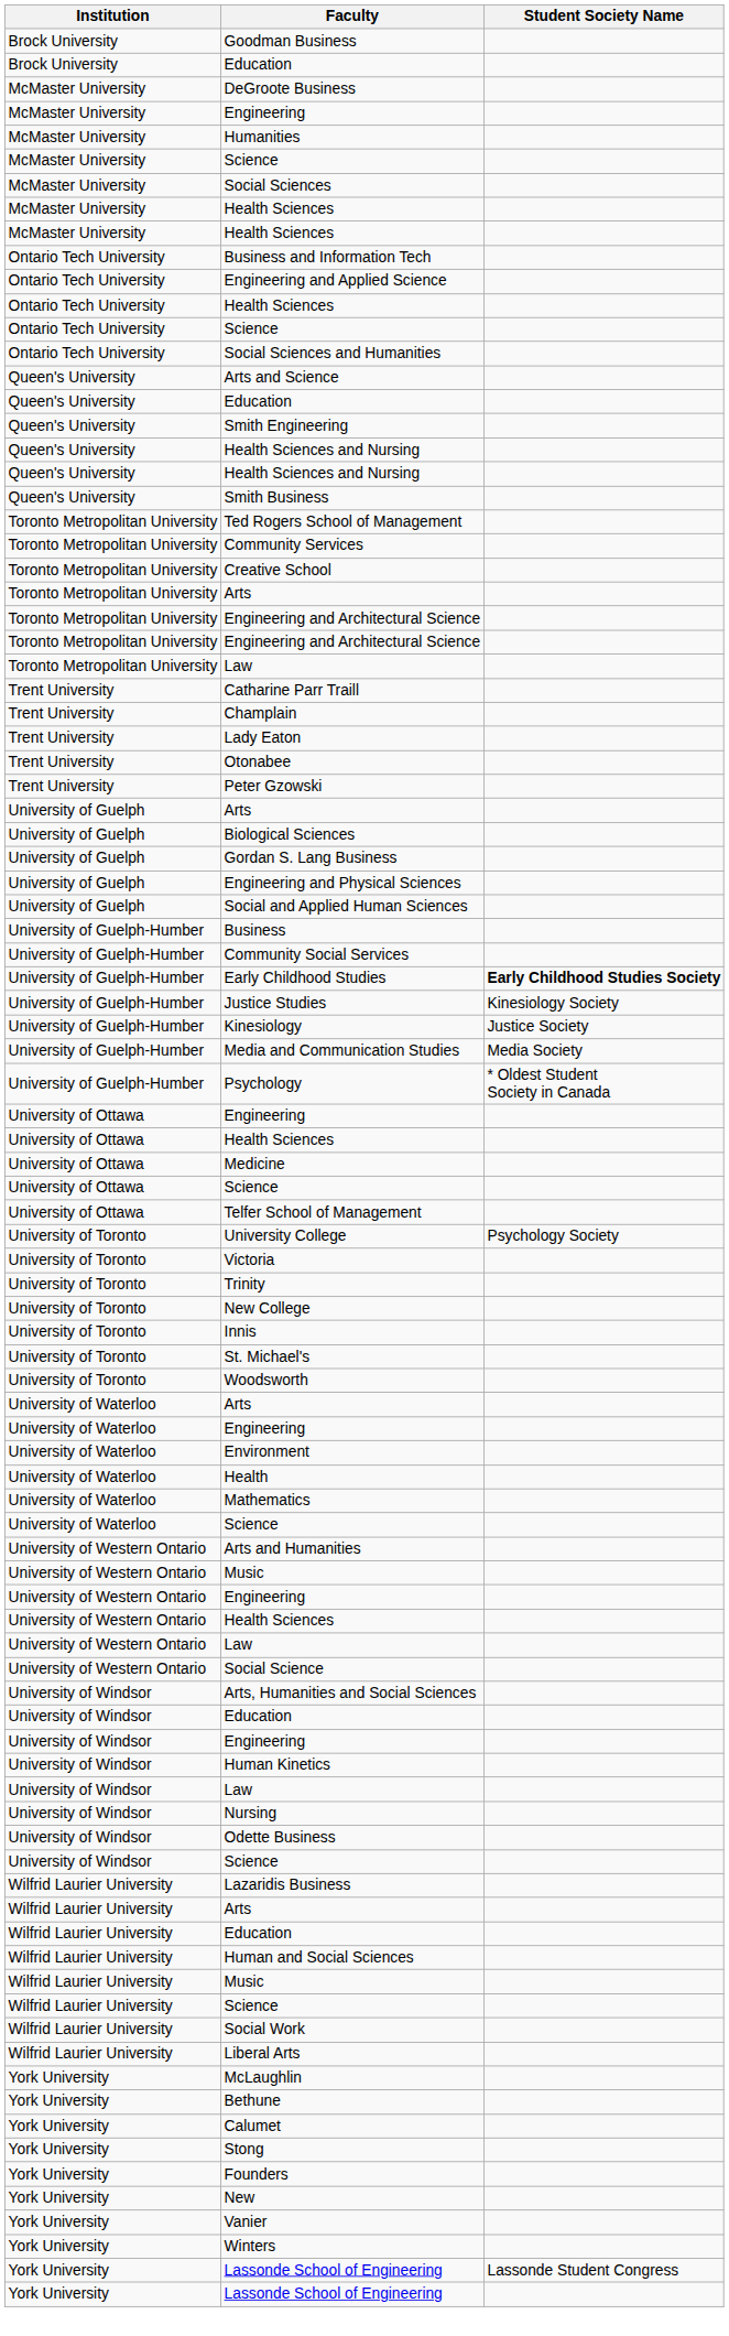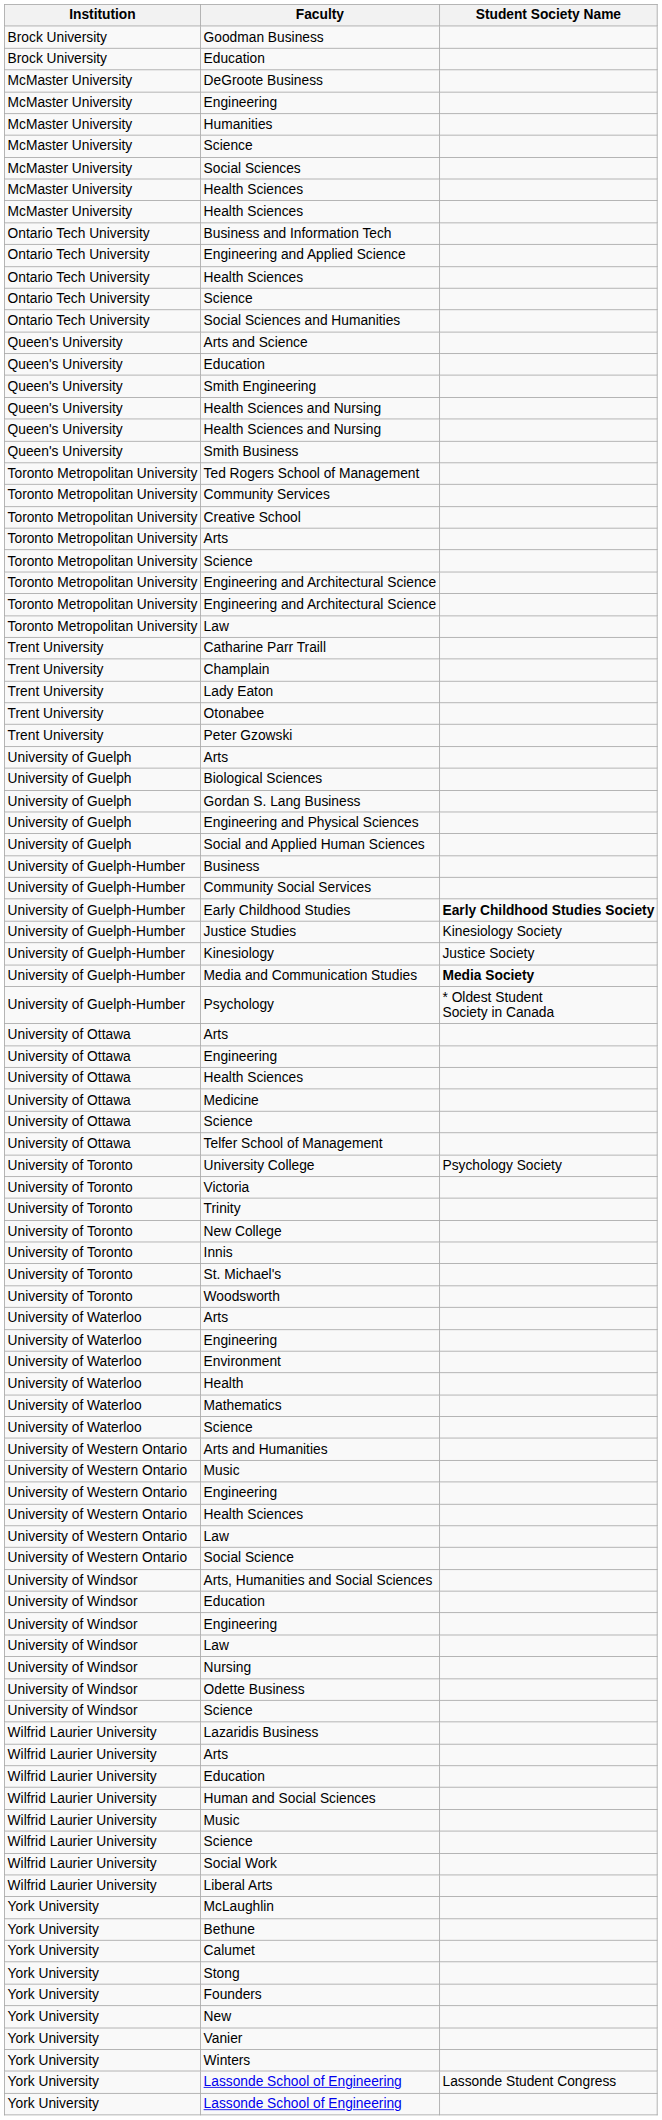+ row: Toronto Metropolitan University | Science
Media and Communication Studies | Student Society Name: normal -> bold
+ row: University of Ottawa | Arts
- row: University of Windsor | Human Kinetics
